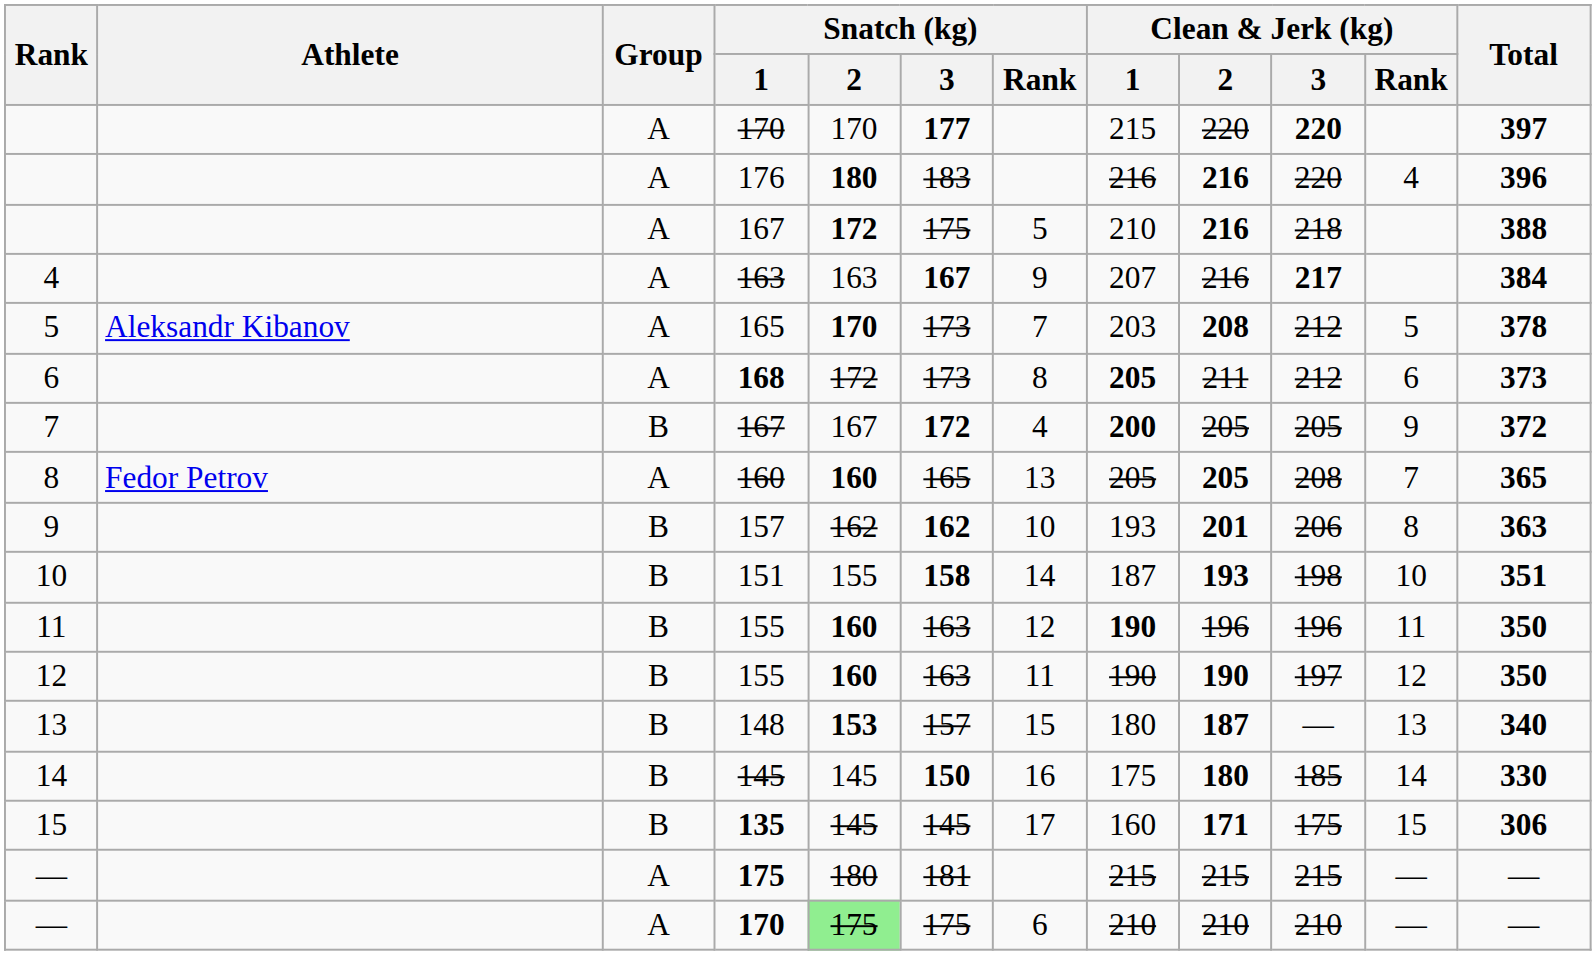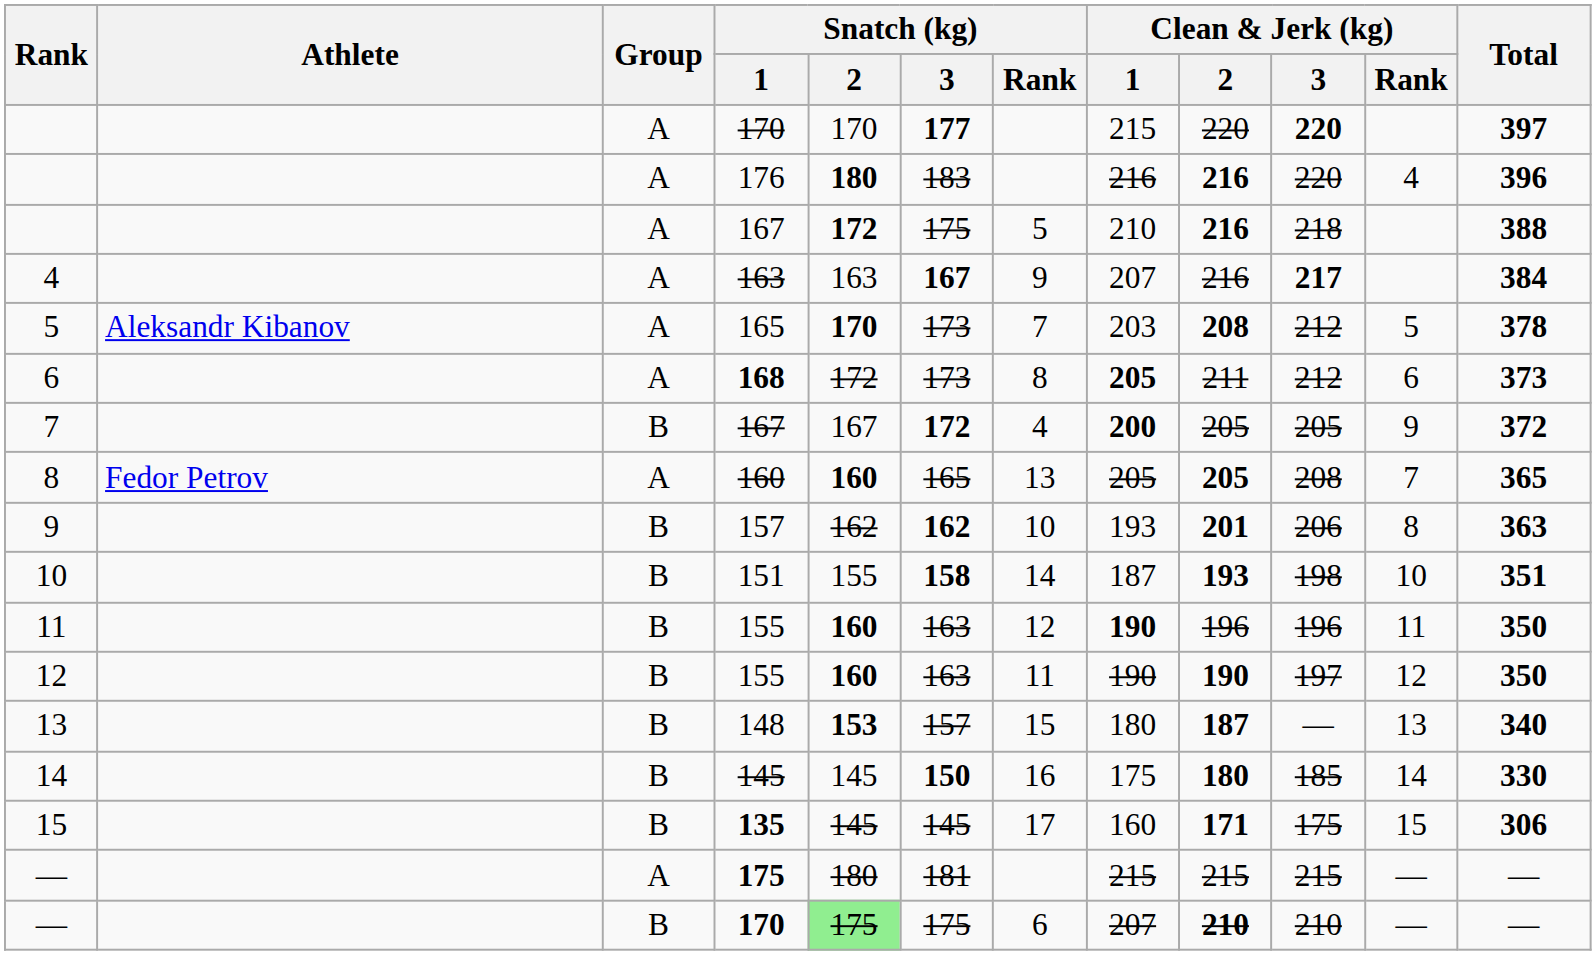— / 170 | Group: A -> B
— / 170 | Clean & Jerk (kg) / 1: 210 -> 207
— / 170 | Clean & Jerk (kg) / 2: normal -> bold
